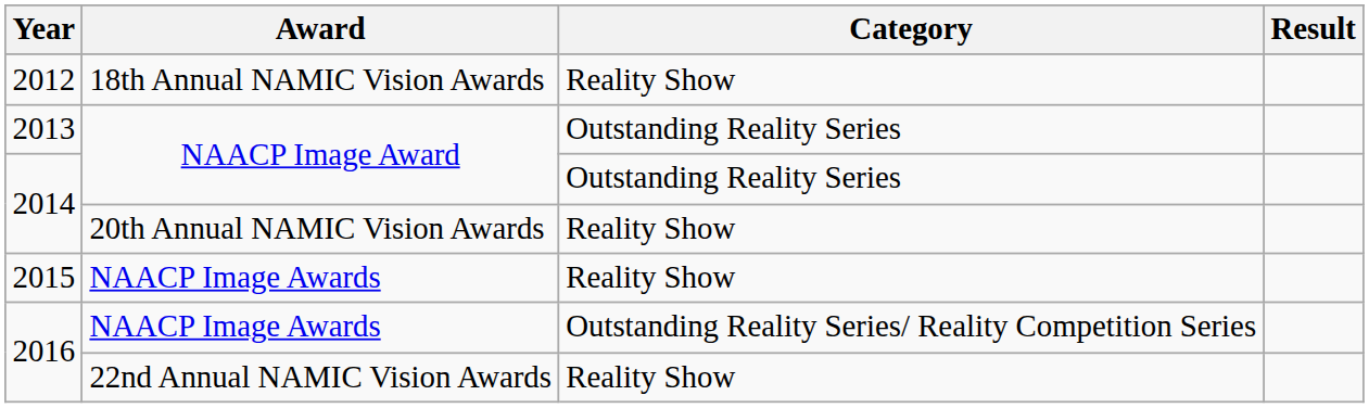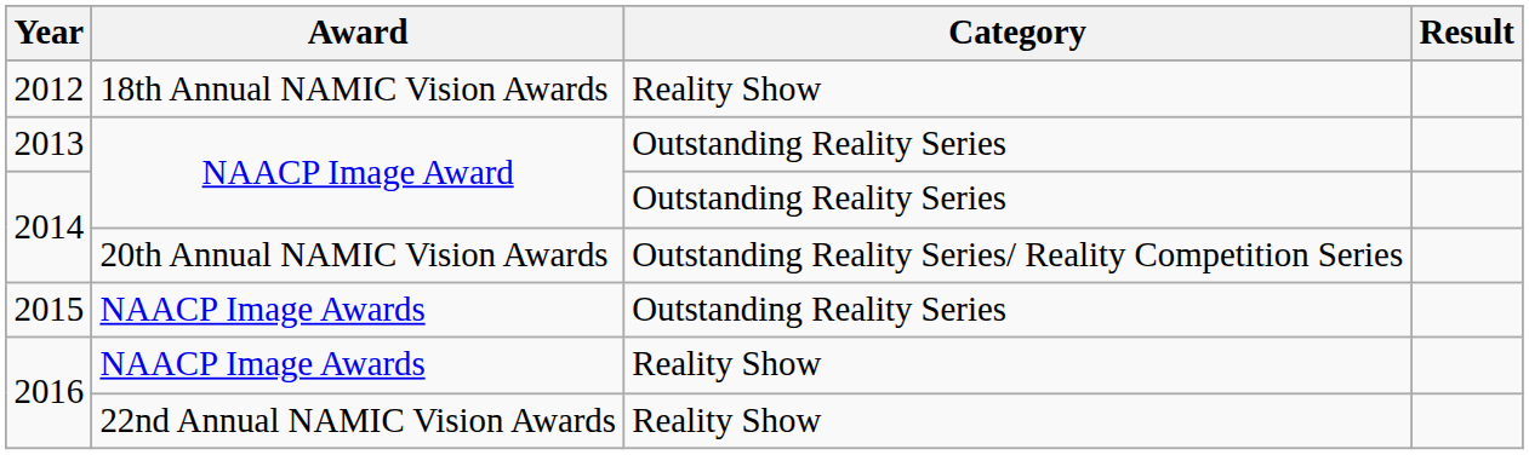2014 / 20th Annual NAMIC Vision Awards | Category: Reality Show -> Outstanding Reality Series/ Reality Competition Series
2015 | Category: Reality Show -> Outstanding Reality Series
2016 / NAACP Image Awards | Category: Outstanding Reality Series/ Reality Competition Series -> Reality Show
